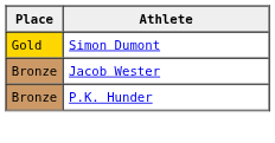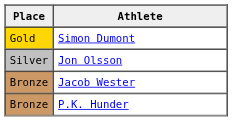+ row: Silver | Jon Olsson
